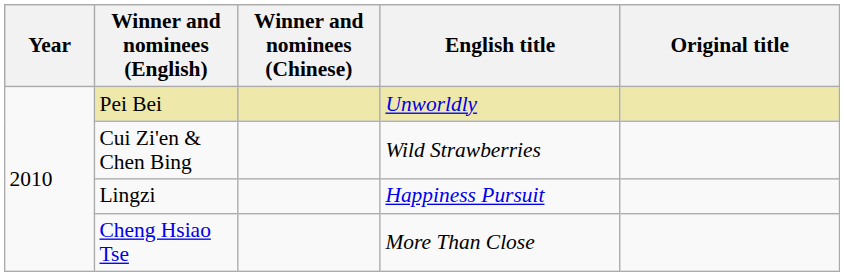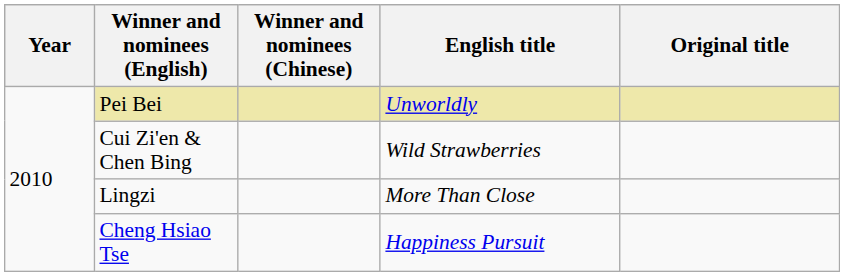Lingzi | English title: Happiness Pursuit -> More Than Close
Cheng Hsiao Tse | English title: More Than Close -> Happiness Pursuit
